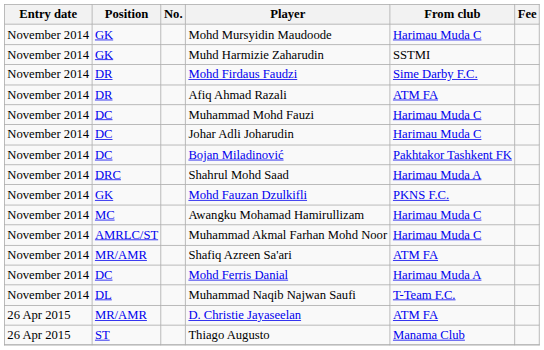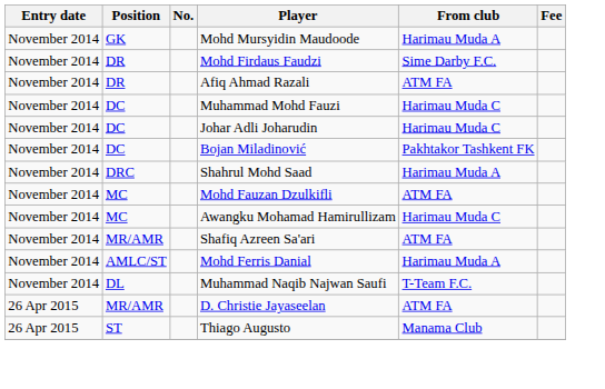Mohd Mursyidin Maudoode | From club: Harimau Muda C -> Harimau Muda A
- row: November 2014 | GK | Muhd Harmizie Zaharudin | SSTMI
Mohd Fauzan Dzulkifli | Position: GK -> MC
Mohd Fauzan Dzulkifli | From club: PKNS F.C. -> ATM FA
- row: November 2014 | AMRLC/ST | Muhammad Akmal Farhan Mohd Noor | Harimau Muda C
Mohd Ferris Danial | Position: DC -> AMLC/ST
